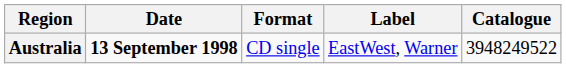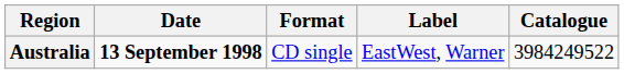Australia | Catalogue: 3948249522 -> 3984249522
